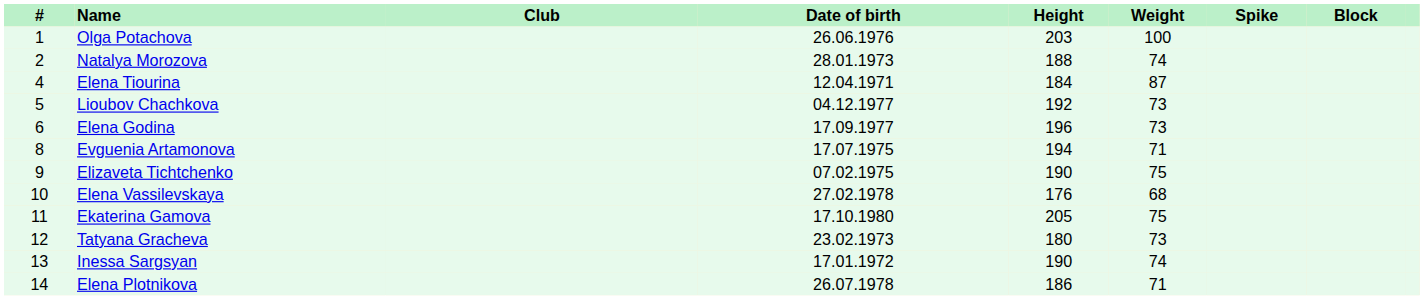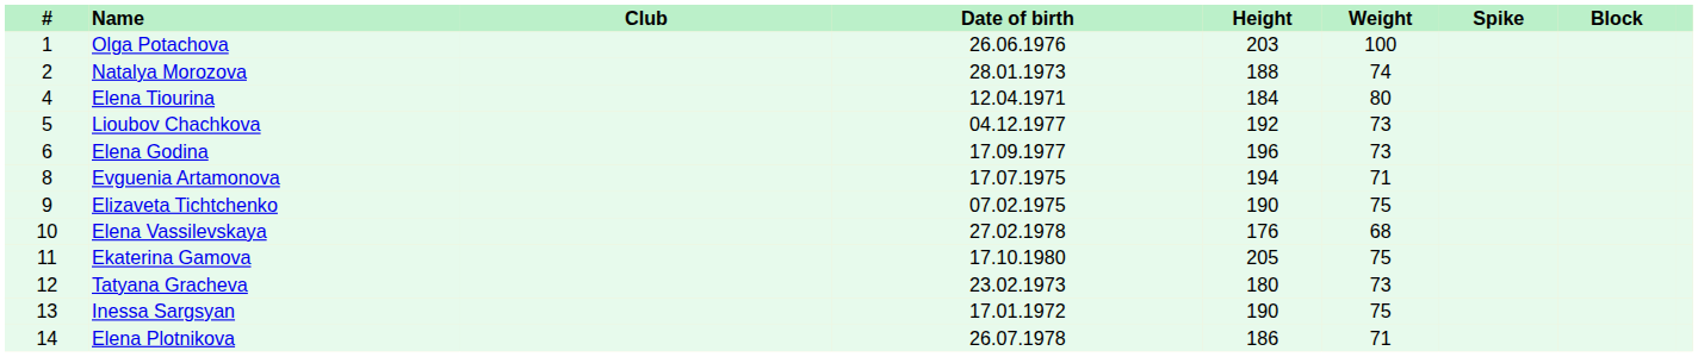Elena Tiourina | Weight: 87 -> 80
Inessa Sargsyan | Weight: 74 -> 75
